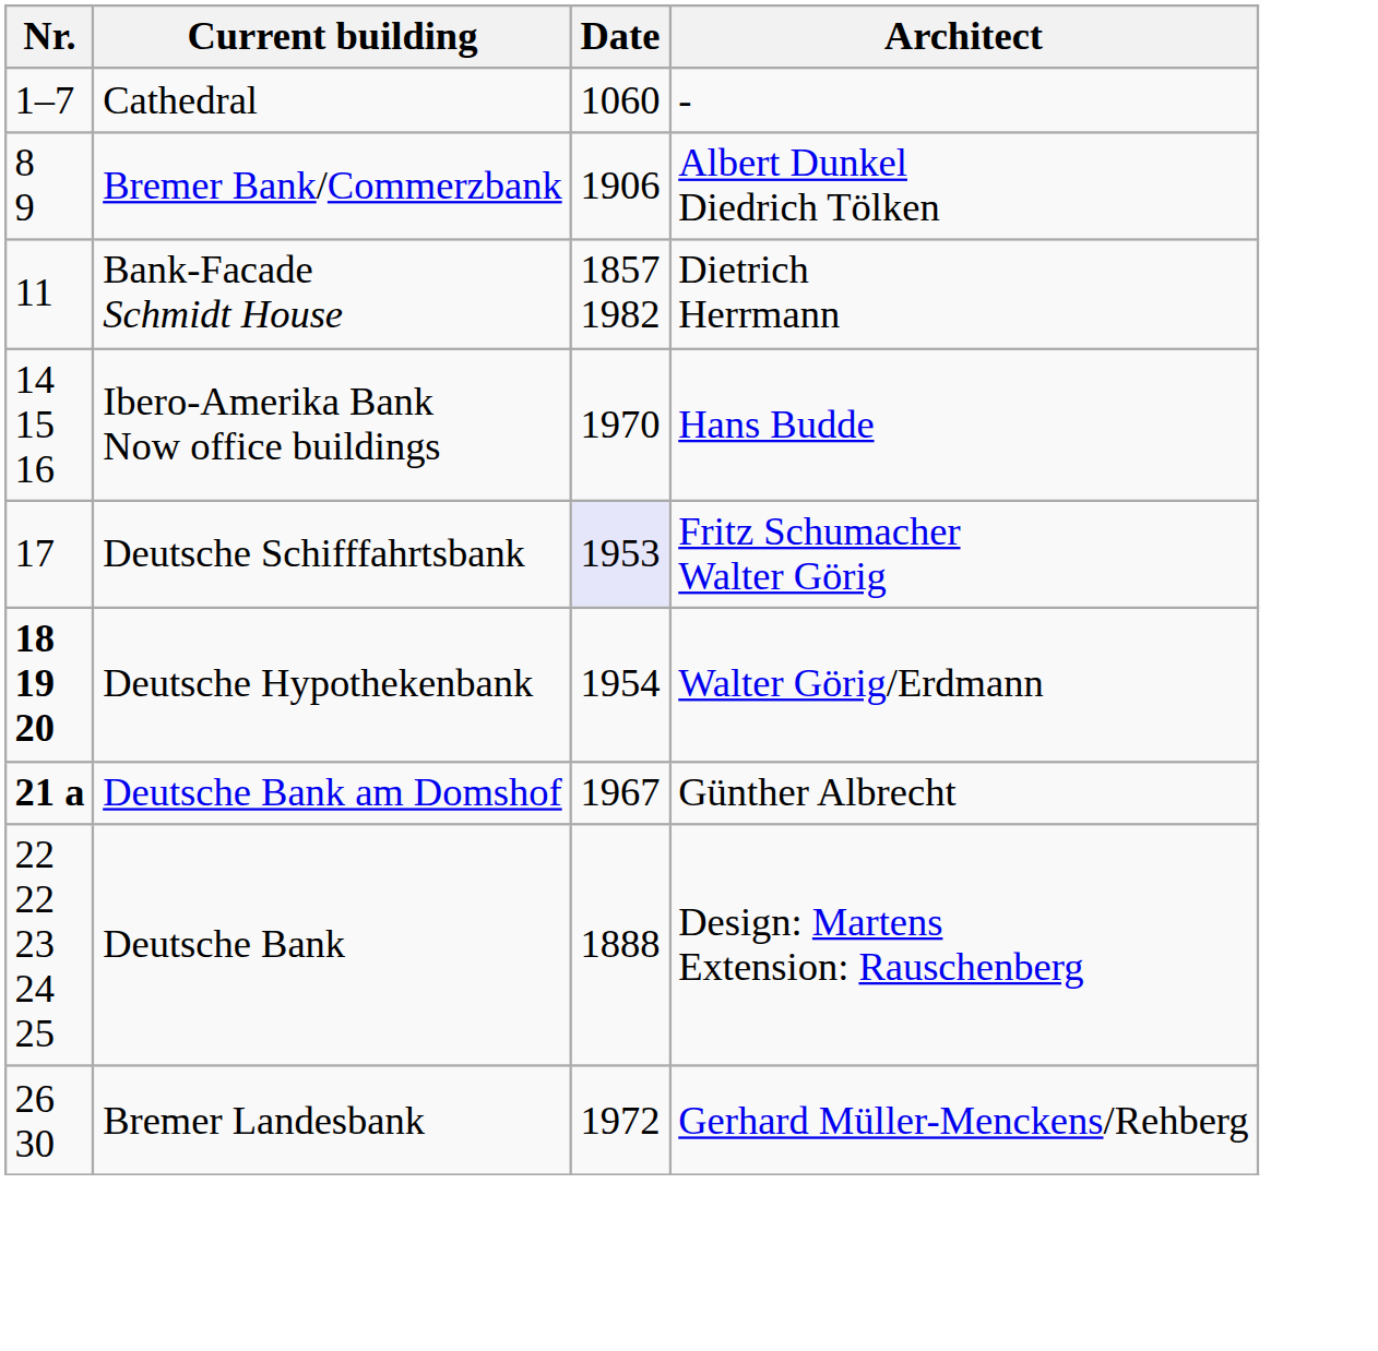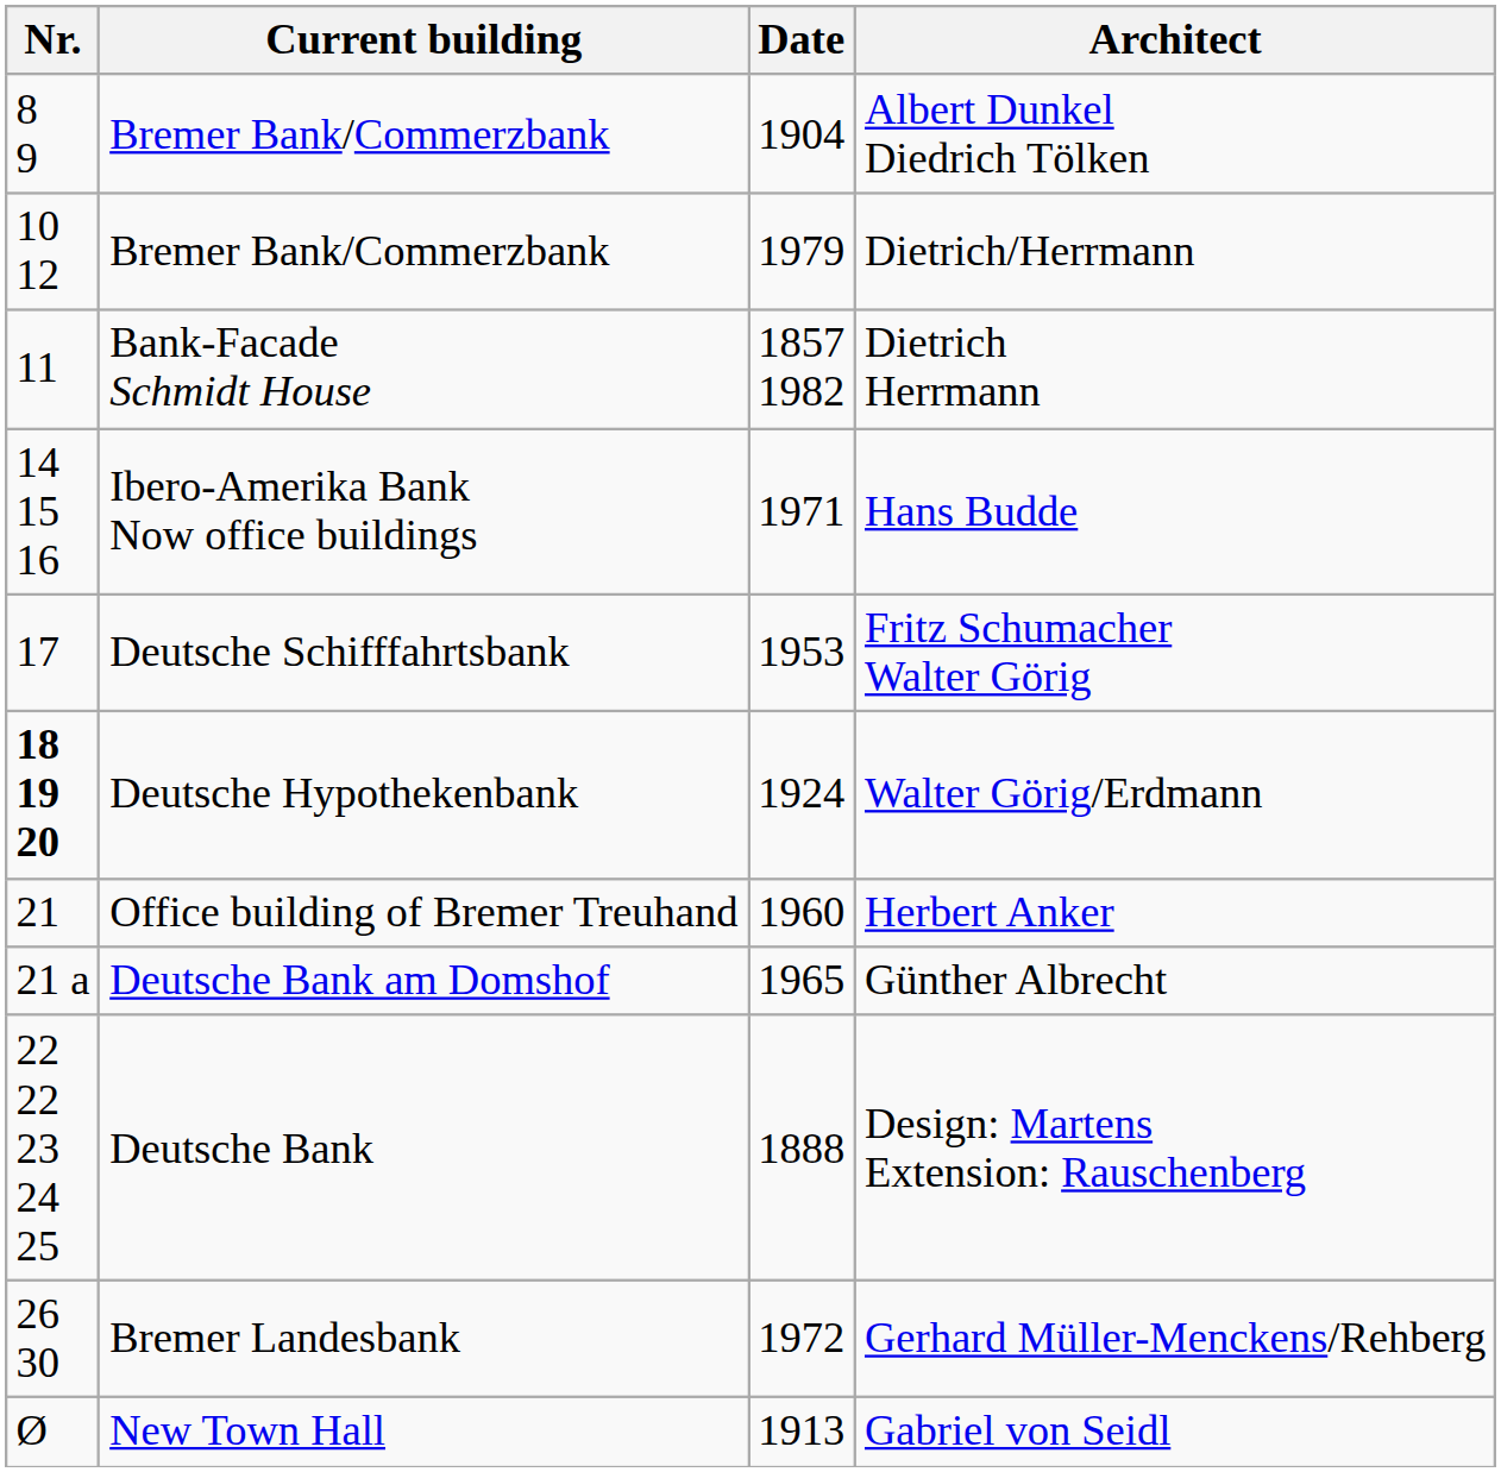- row: 1–7 | Cathedral | 1060 | -
Albert Dunkel Diedrich Tölken | Date: 1906 -> 1904
+ row: 10 12 | Bremer Bank/Commerzbank | 1979 | Dietrich/Herrmann
Hans Budde | Date: 1970 -> 1971
Fritz Schumacher Walter Görig | Date: lavender background -> no background
Walter Görig/Erdmann | Date: 1954 -> 1924
+ row: 21 | Office building of Bremer Treuhand | 1960 | Herbert Anker
Günther Albrecht | Nr.: bold -> normal
Günther Albrecht | Date: 1967 -> 1965
+ row: Ø | New Town Hall | 1913 | Gabriel von Seidl
